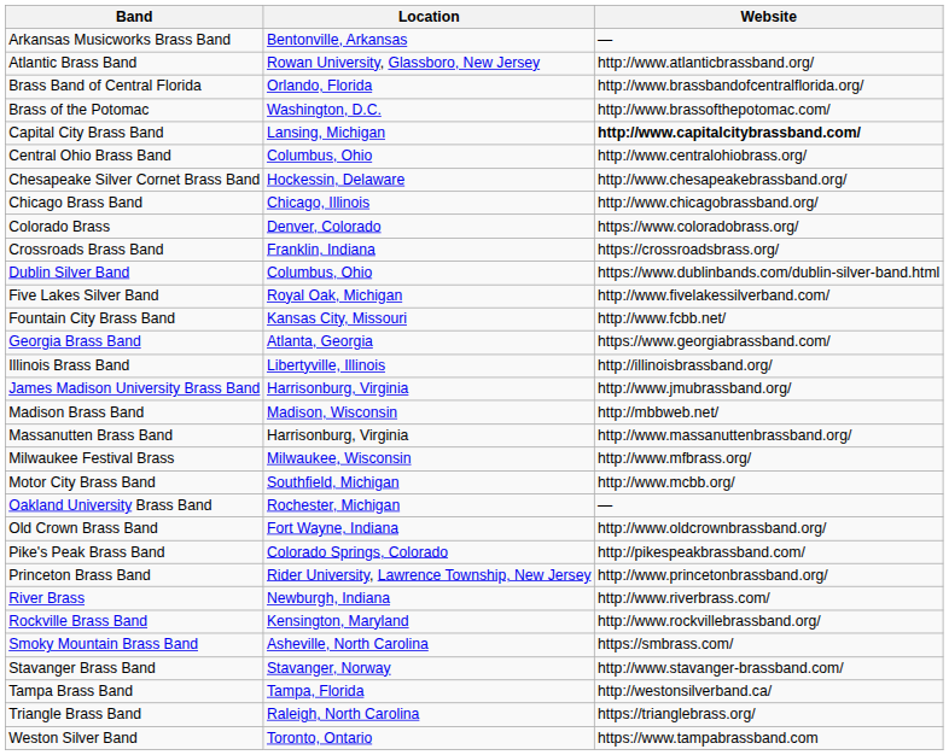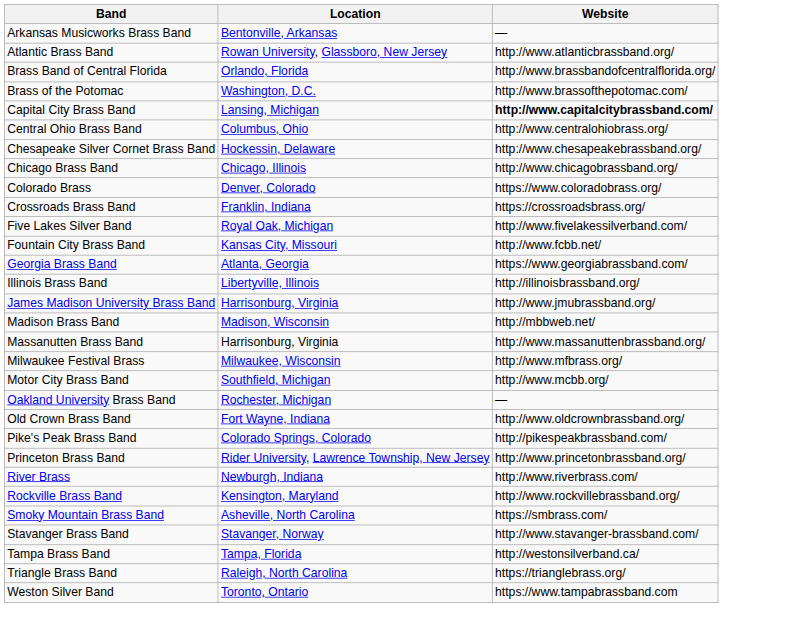- row: Dublin Silver Band | Columbus, Ohio | https://www.dublinbands.com/dublin-silver-band.html
